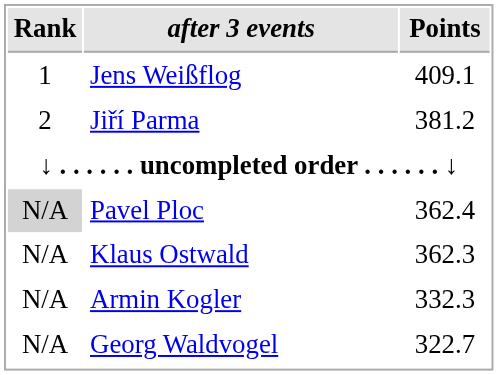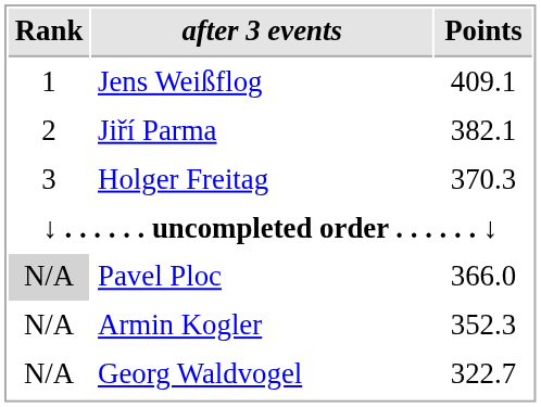Jiří Parma | Points: 381.2 -> 382.1
+ row: 3 | Holger Freitag | 370.3
Pavel Ploc | Points: 362.4 -> 366.0
- row: N/A | Klaus Ostwald | 362.3
Armin Kogler | Points: 332.3 -> 352.3
